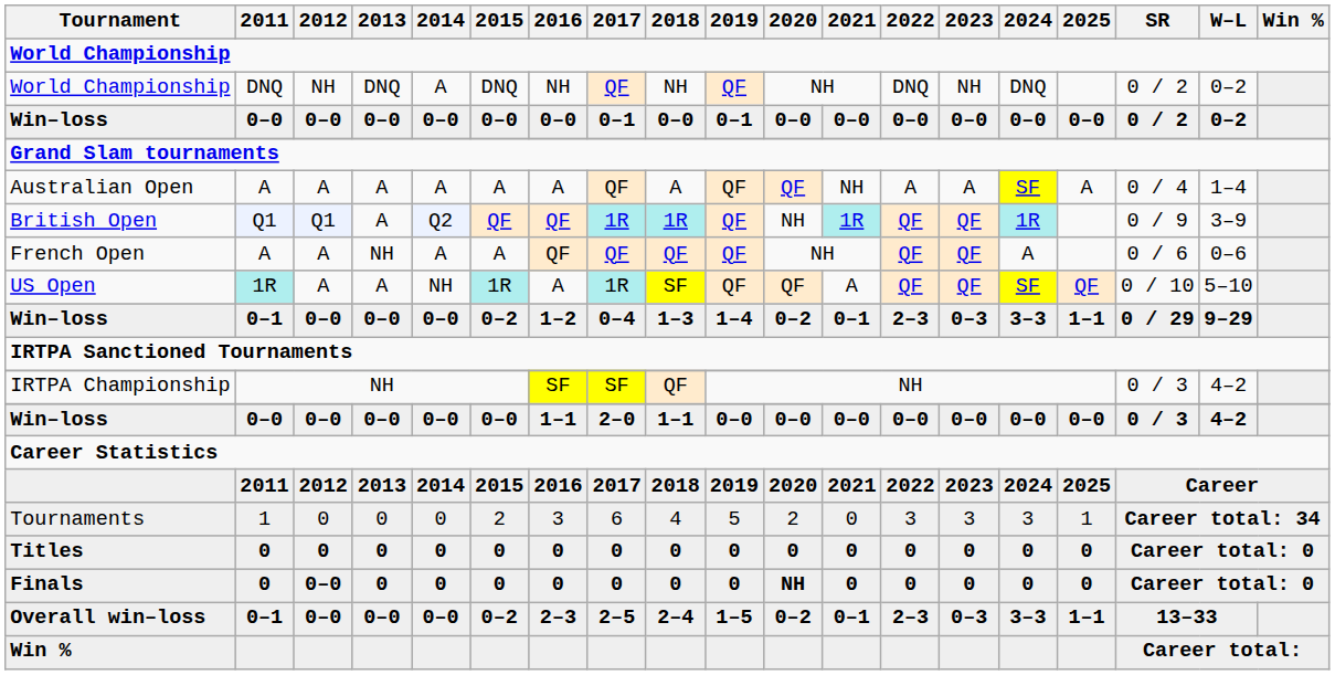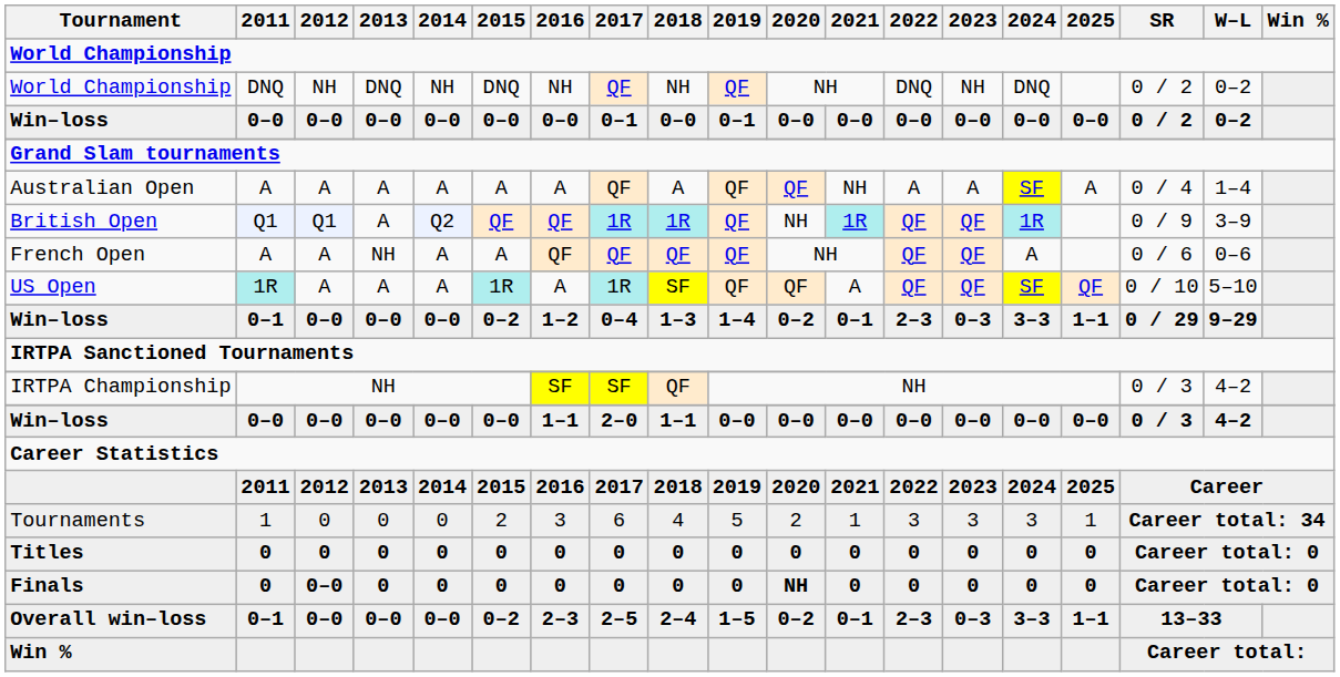World Championship / DNQ | 2014: A -> NH
US Open | 2014: NH -> A
Tournaments | 2021: 0 -> 1
